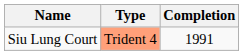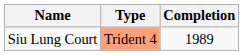Siu Lung Court | Completion: 1991 -> 1989
